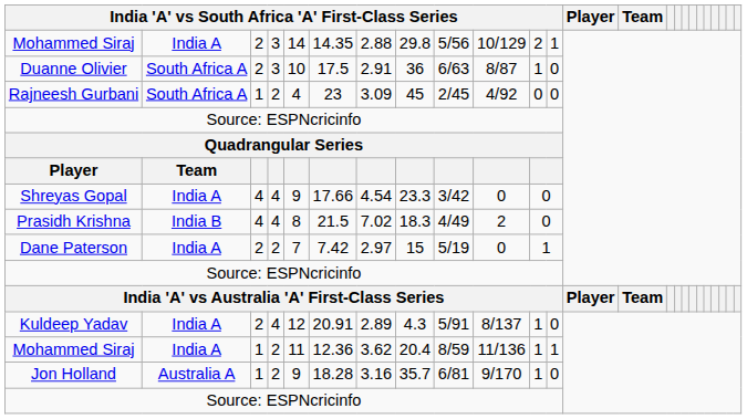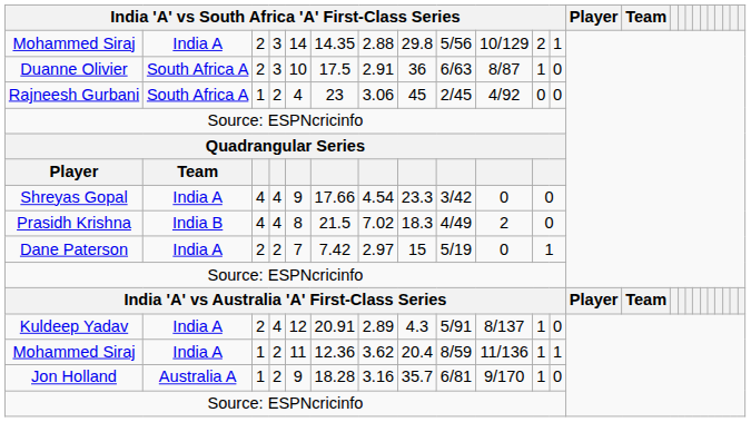Rajneesh Gurbani | column 7: 3.09 -> 3.06
